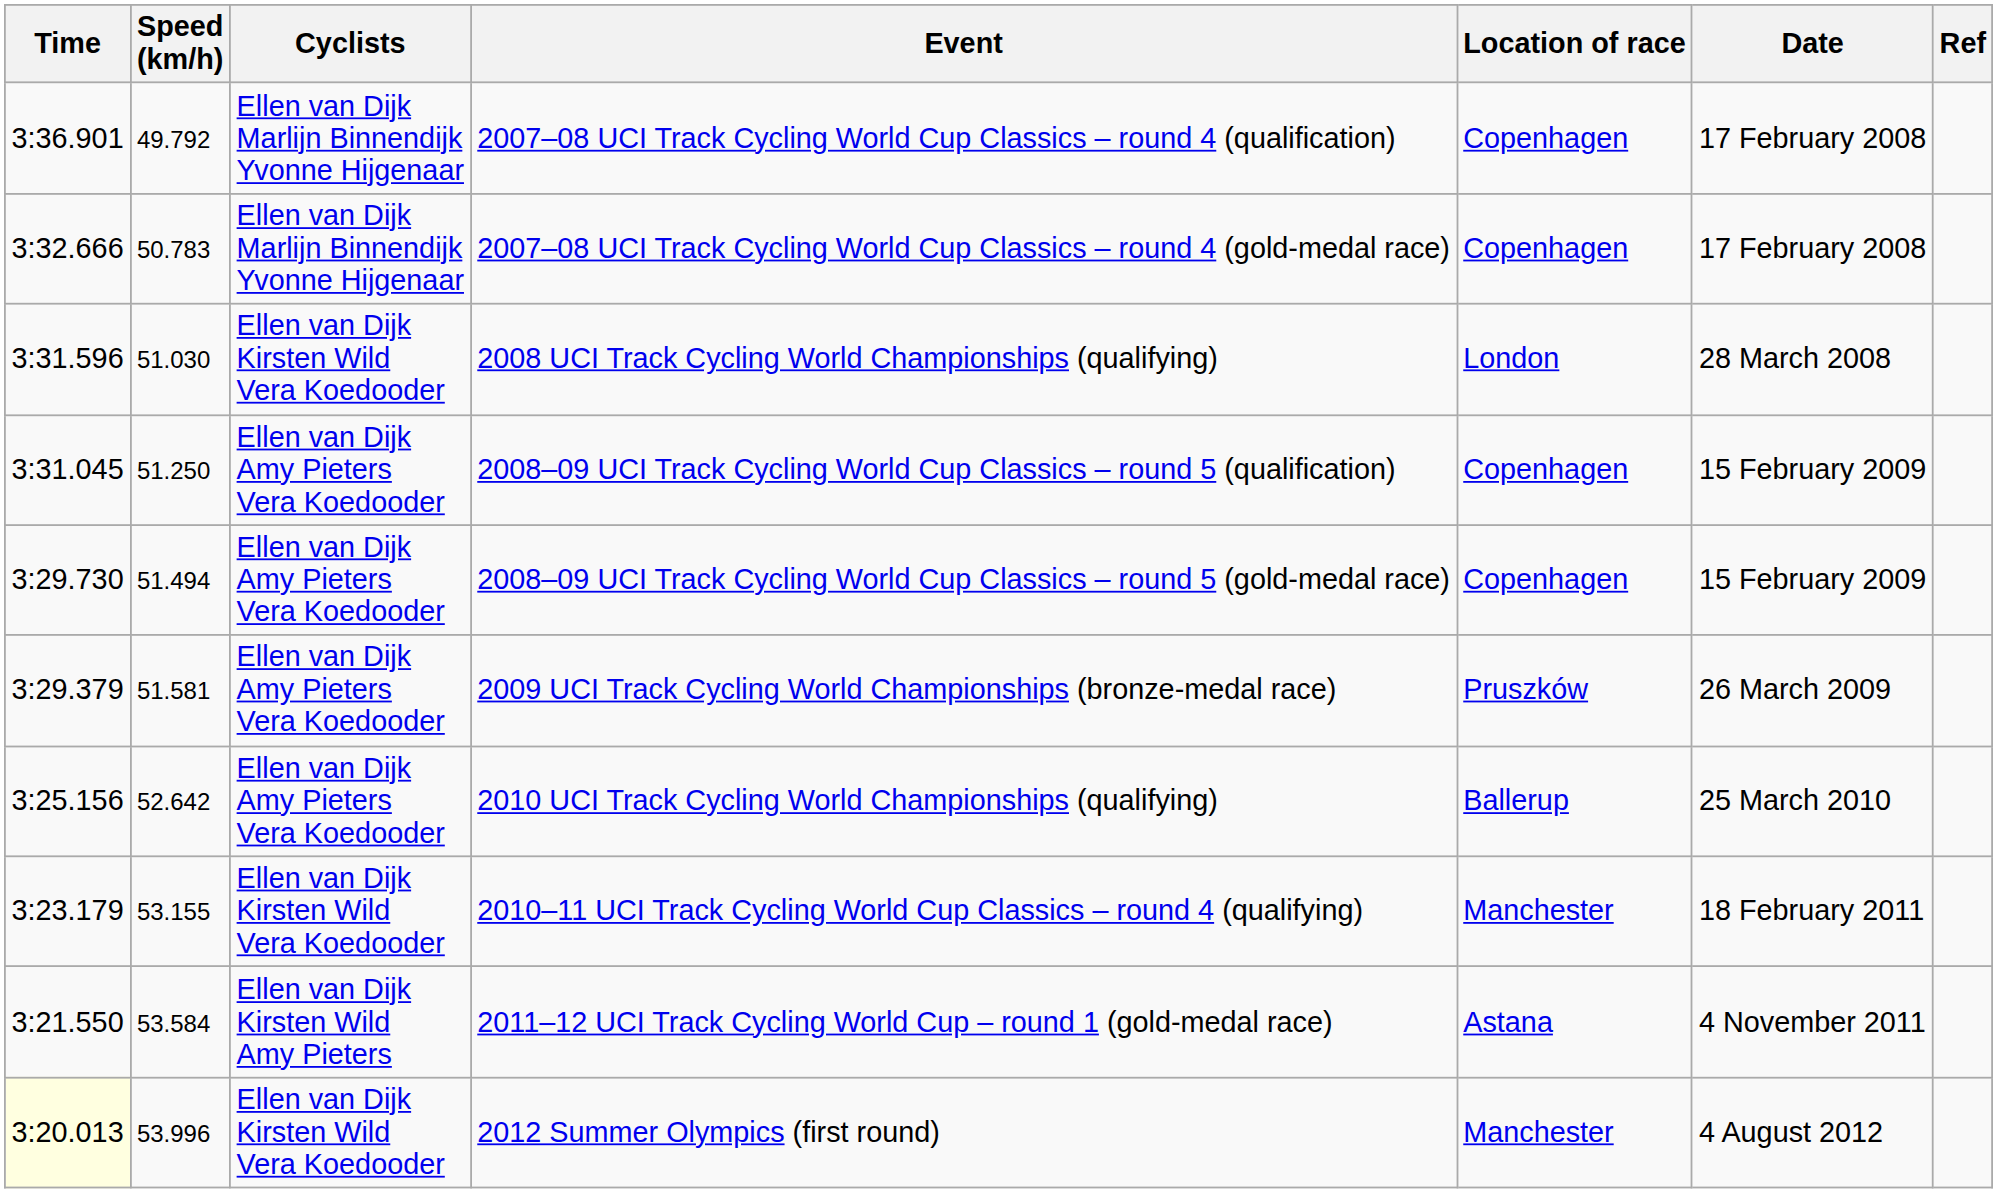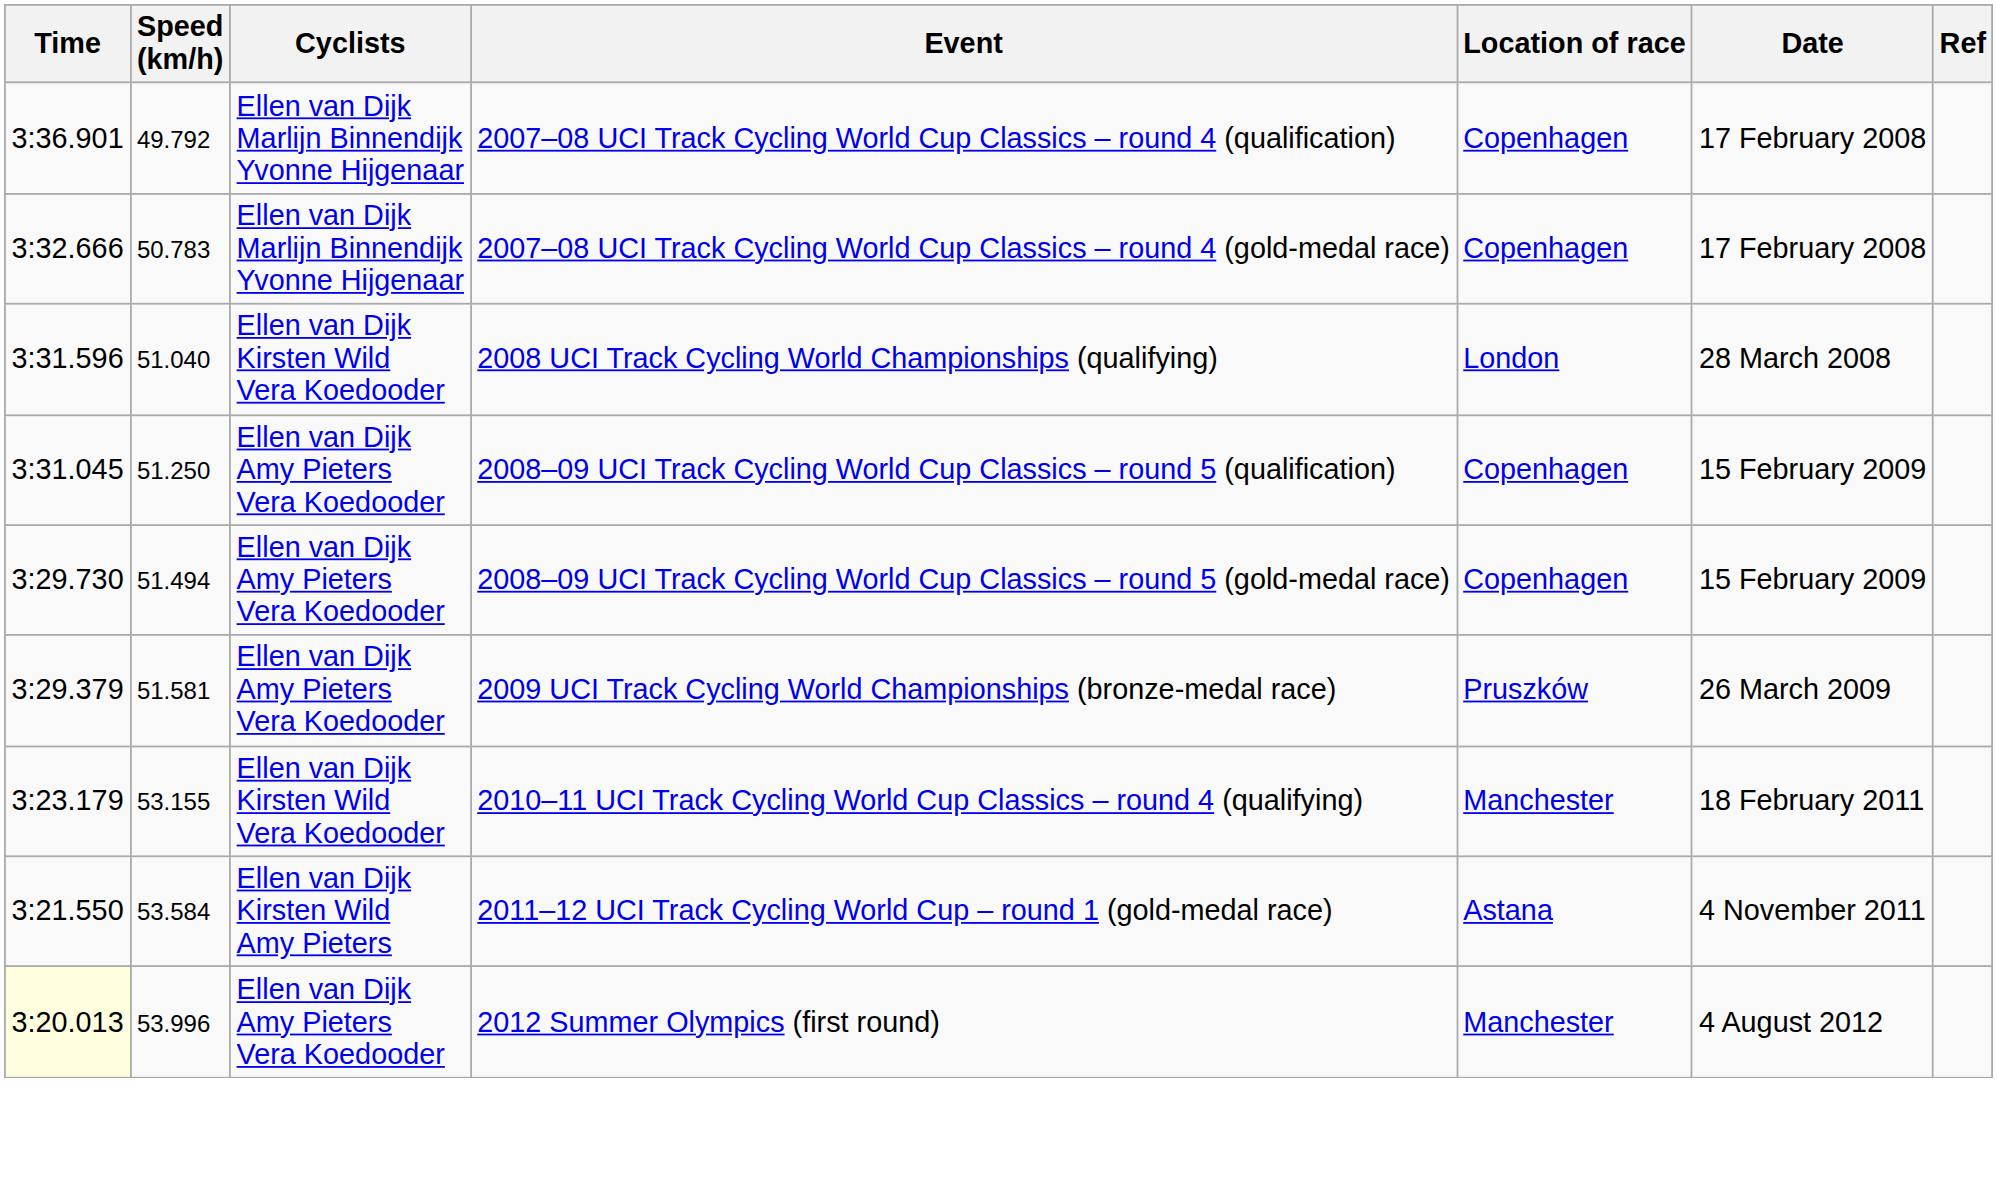2008 UCI Track Cycling World Championships (qualifying) | Speed (km/h): 51.030 -> 51.040
- row: 3:25.156 | 52.642 | Ellen van Dijk Amy Pieters Vera Koedooder | 2010 UCI Track Cycling World Championships (qualifying) | Ballerup | 25 March 2010
2012 Summer Olympics (first round) | Cyclists: Ellen van Dijk Kirsten Wild Vera Koedooder -> Ellen van Dijk Amy Pieters Vera Koedooder
